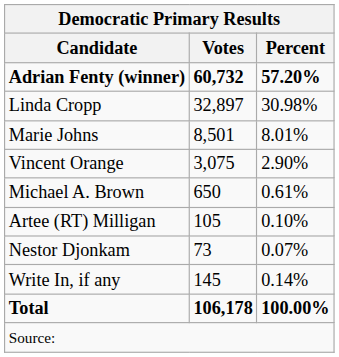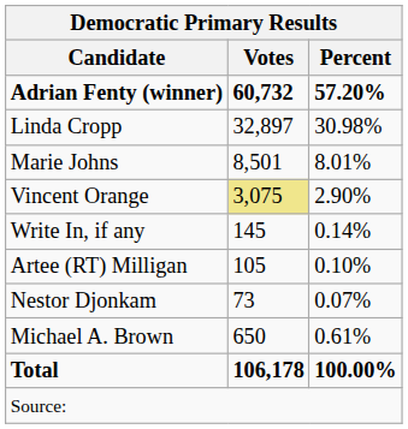Vincent Orange | Votes: no background -> khaki background
rows swapped: Michael A. Brown <-> Write In, if any
